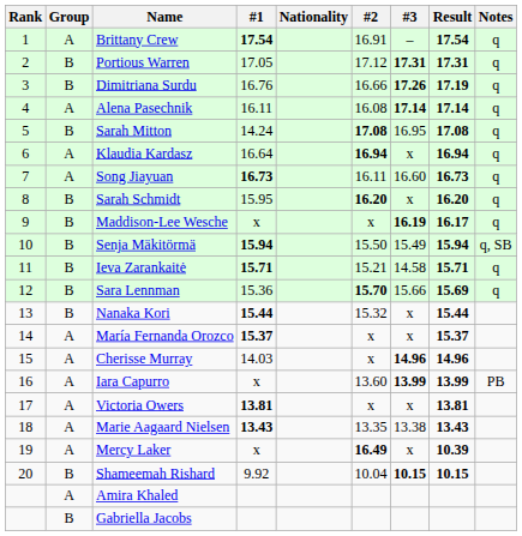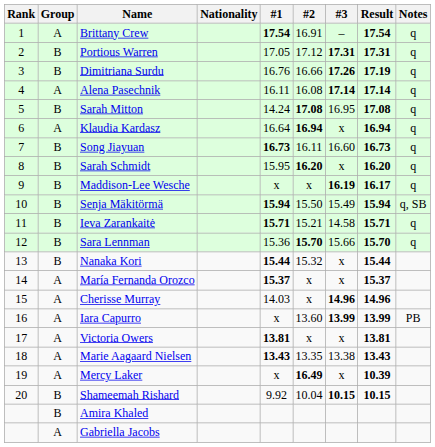columns swapped: Nationality <-> #1
Song Jiayuan | Group: A -> B
Sara Lennman | Result: 15.69 -> 15.70
Amira Khaled | Group: A -> B
Gabriella Jacobs | Group: B -> A
